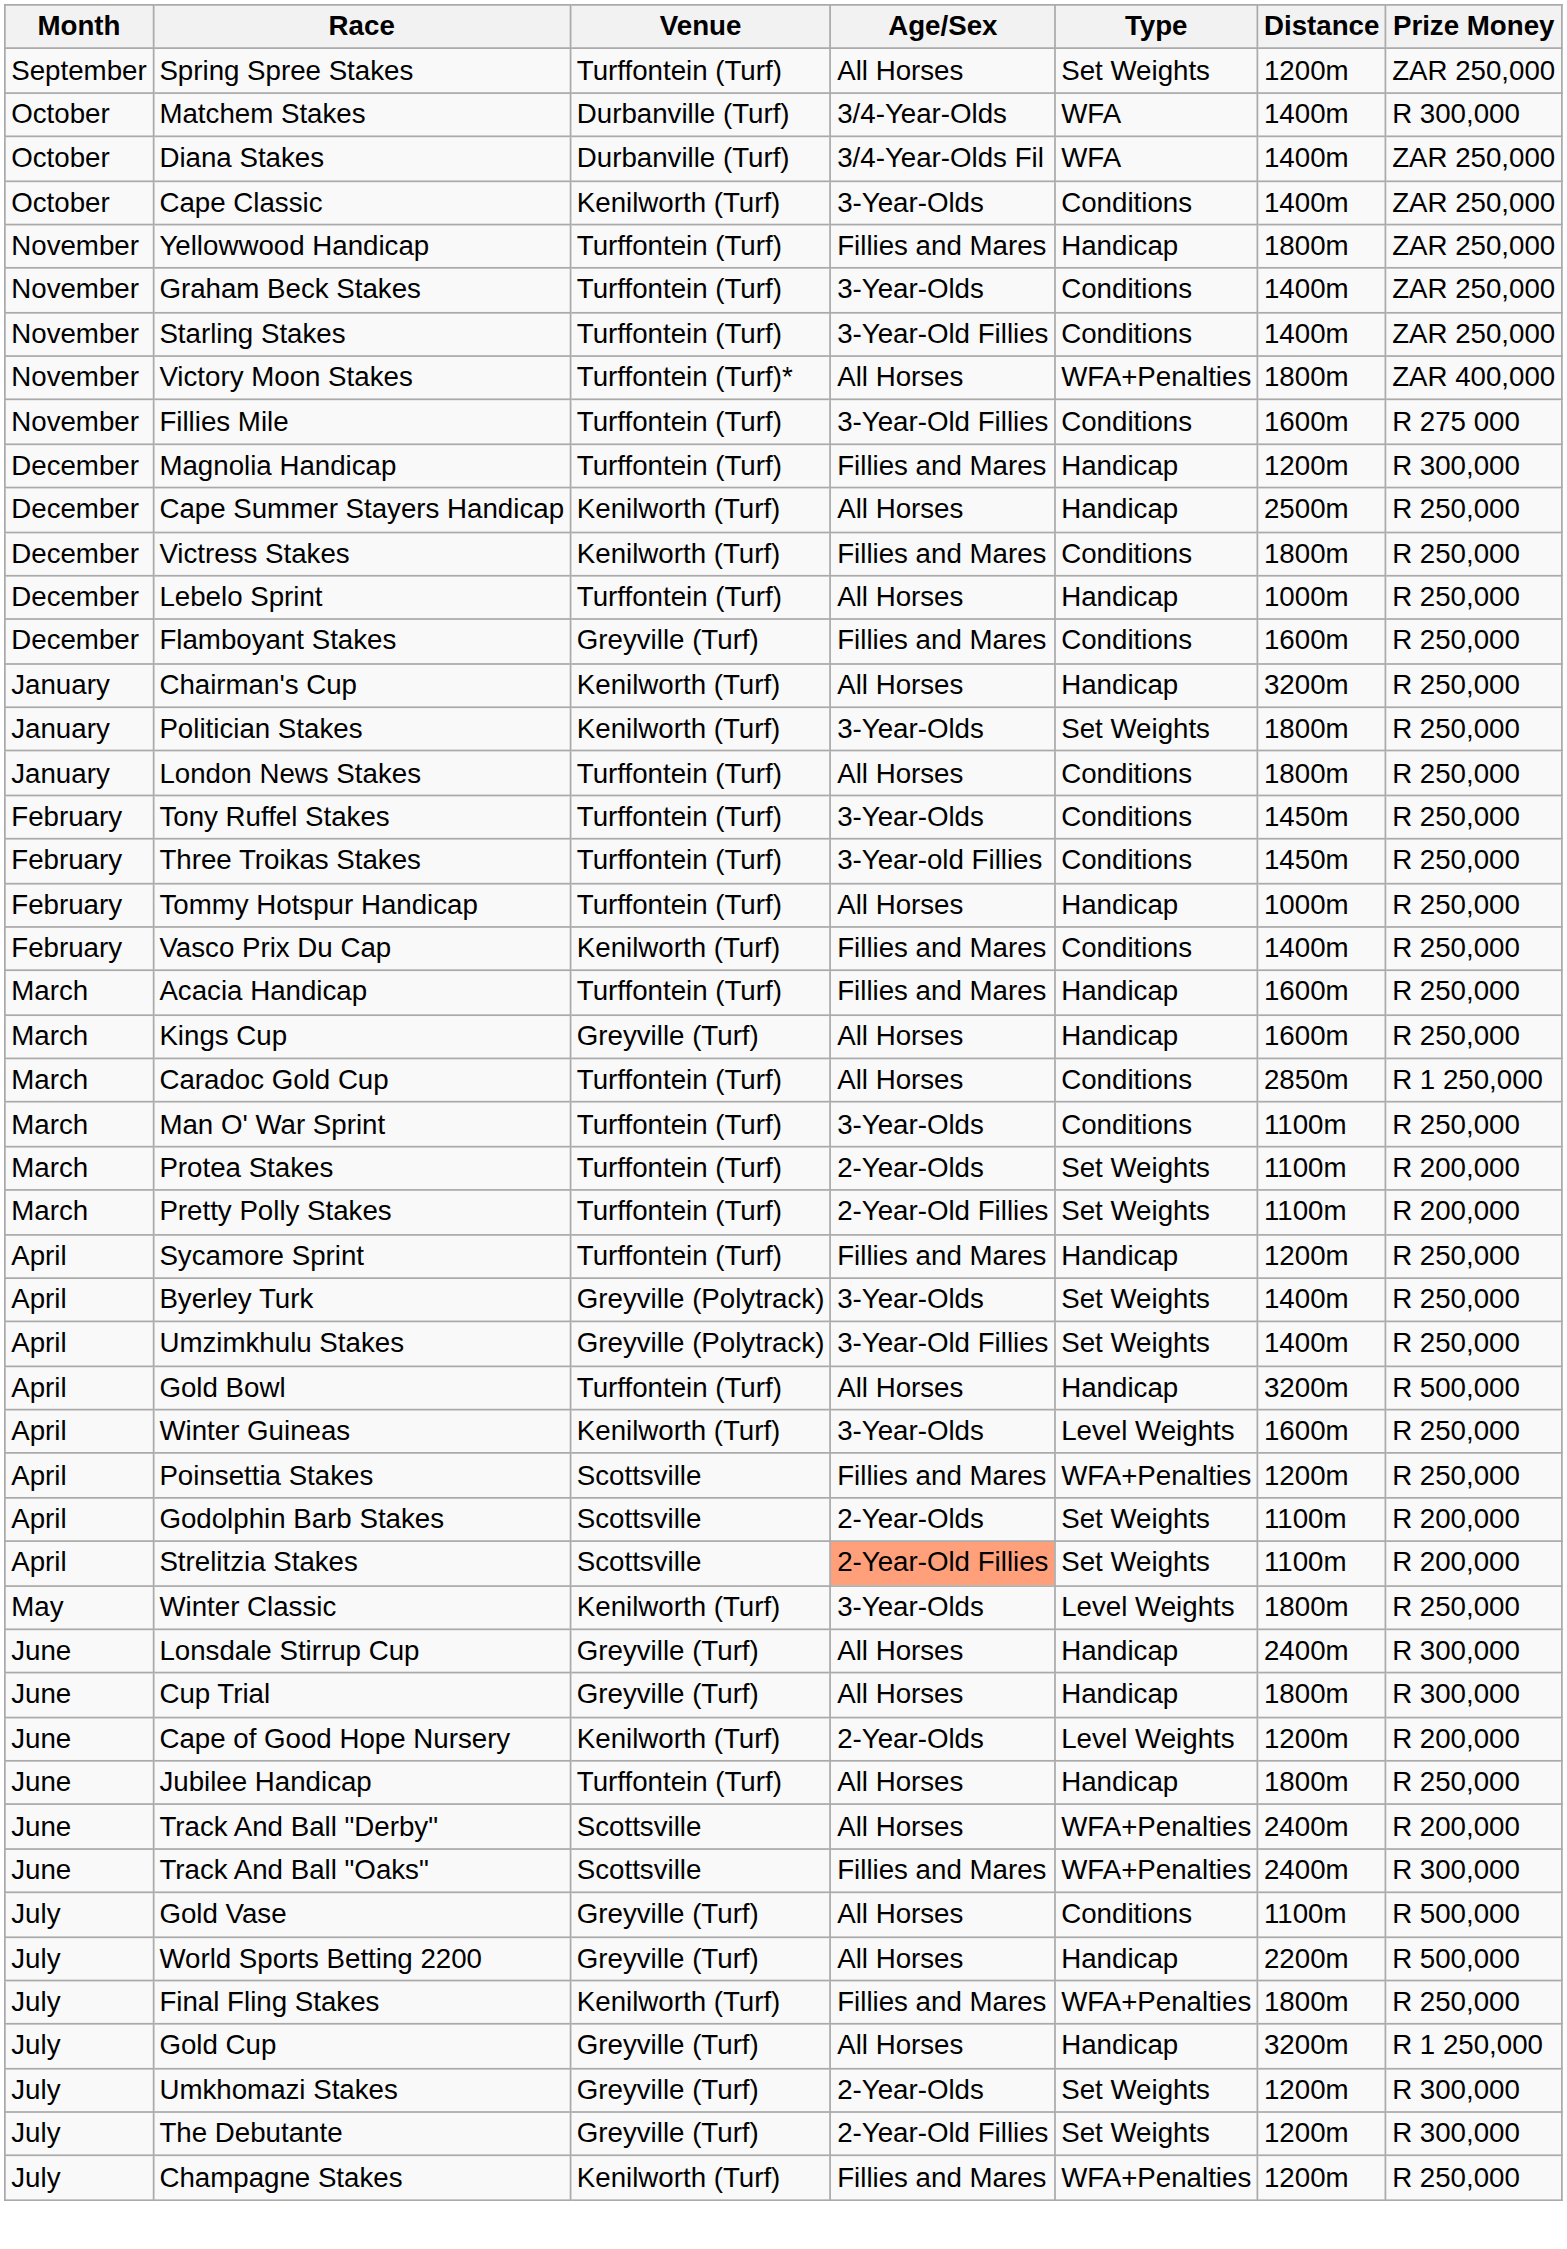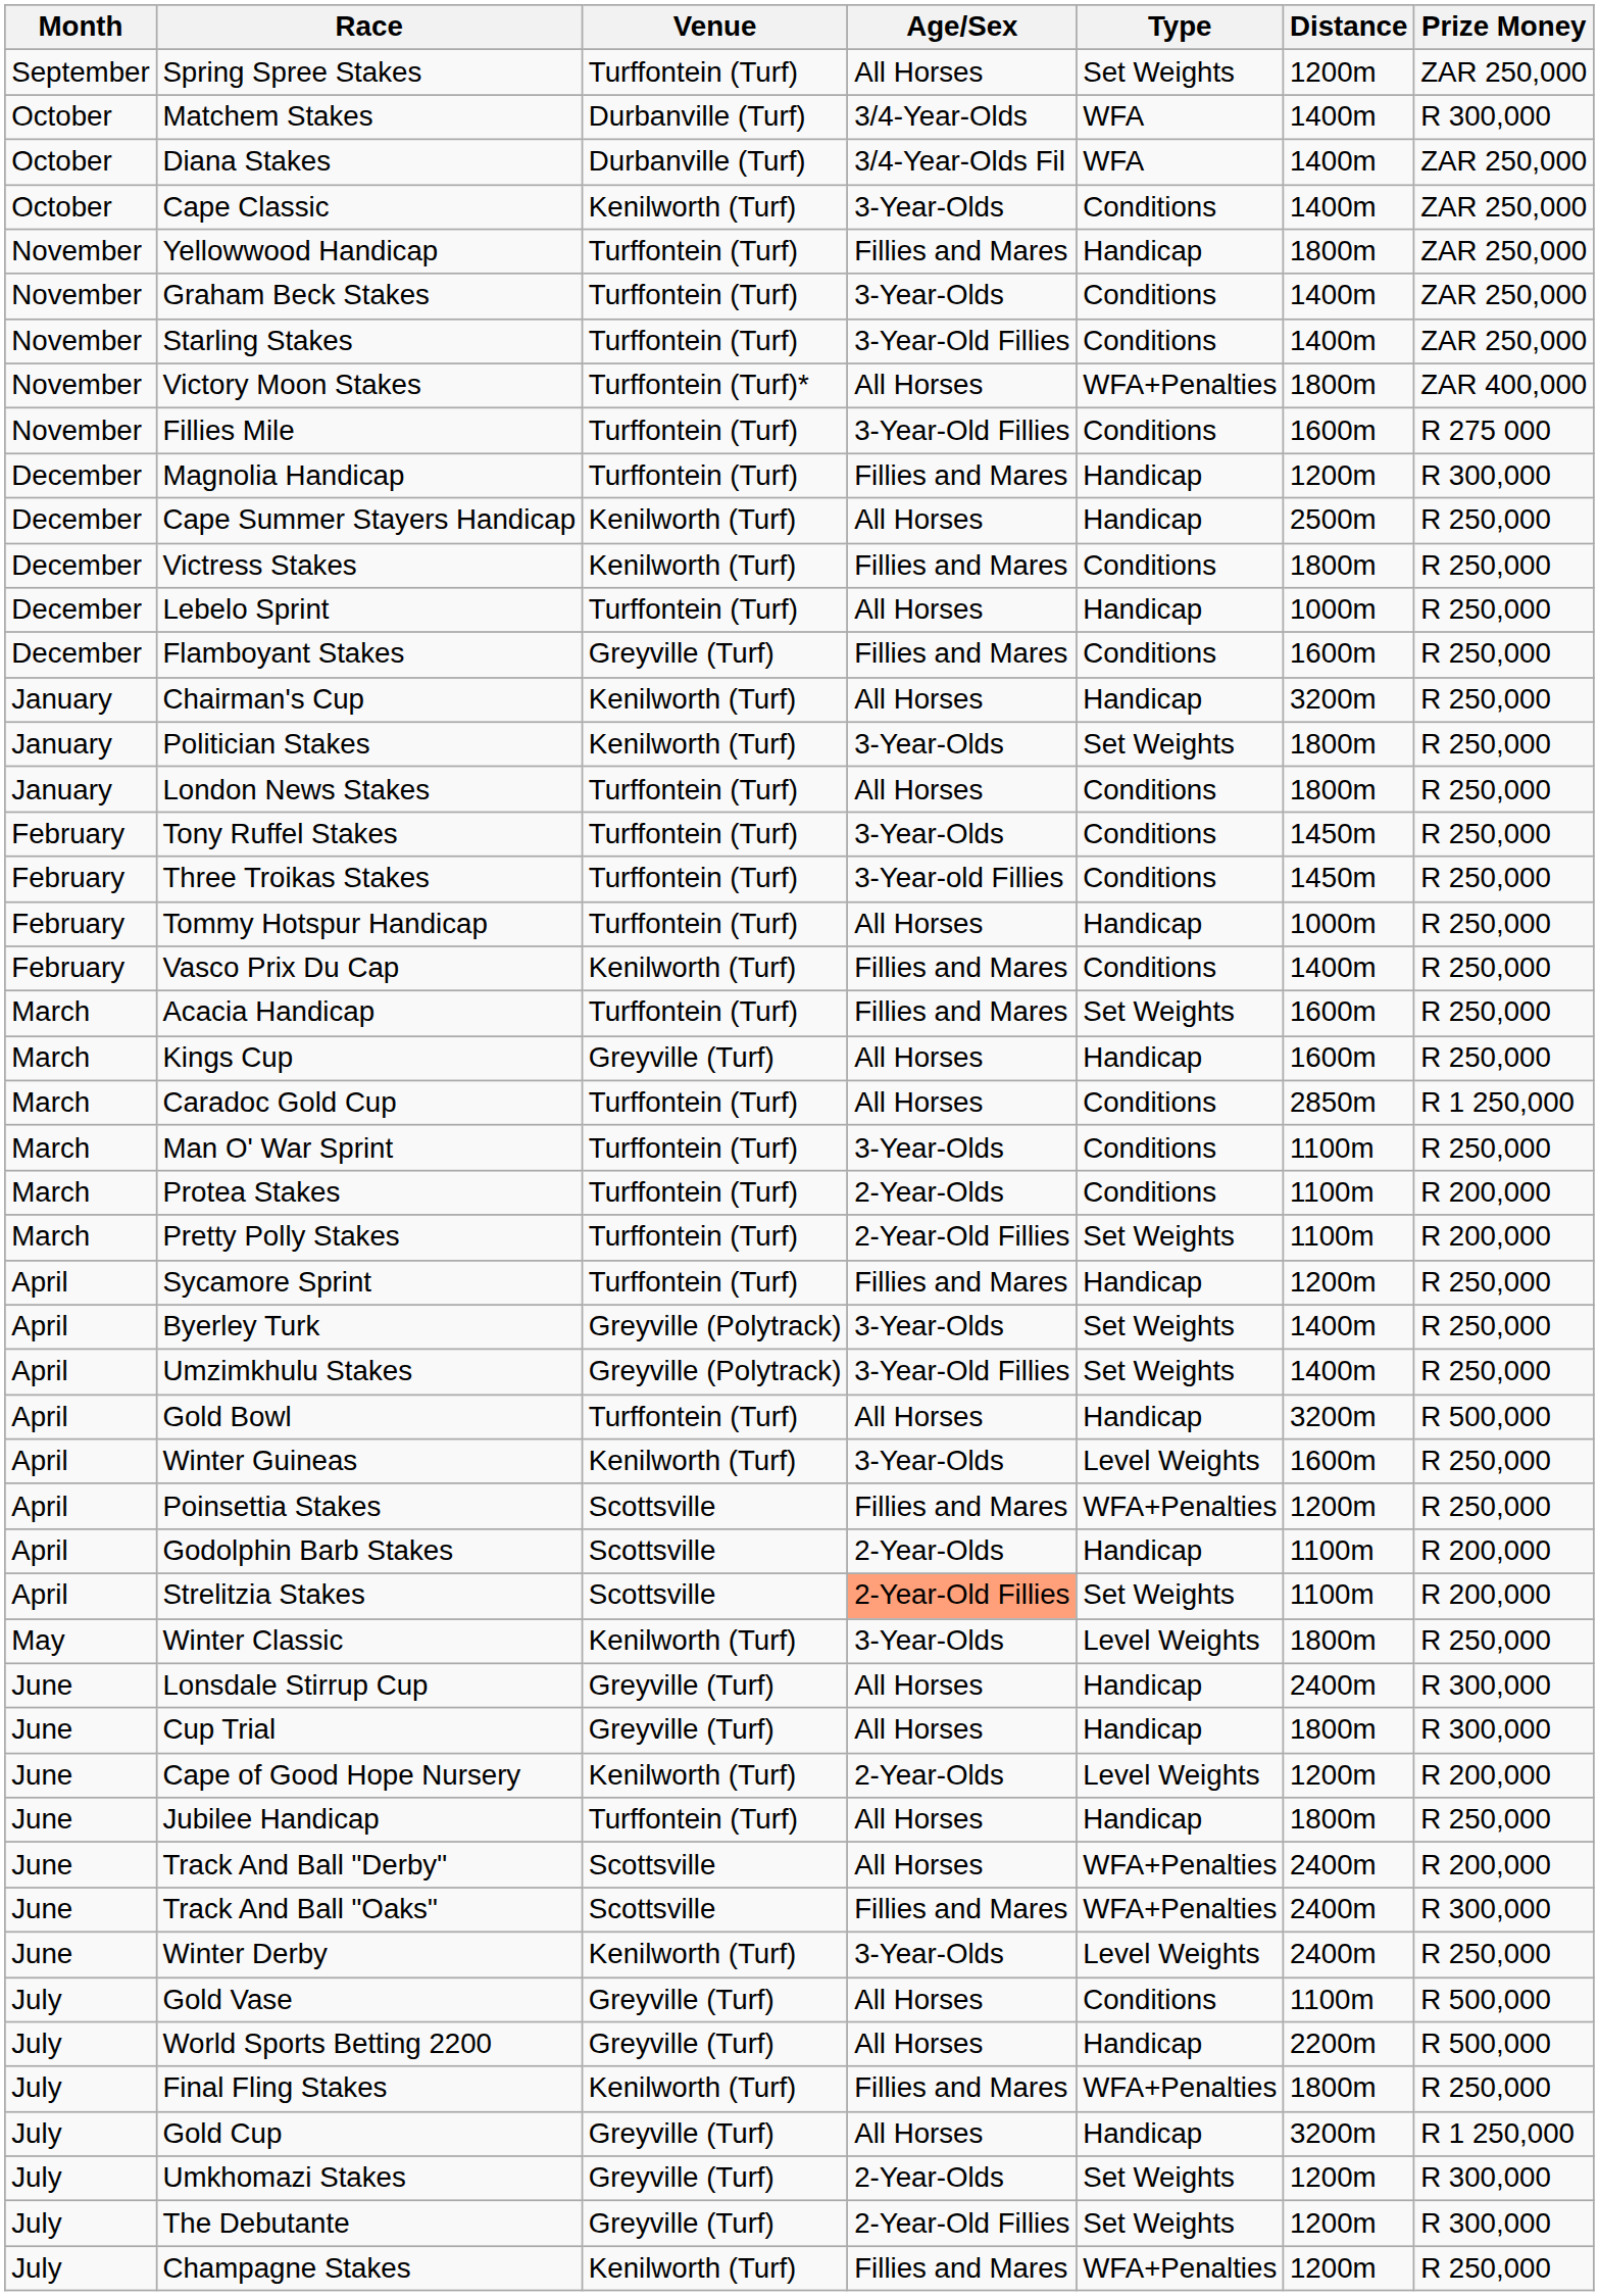Acacia Handicap | Type: Handicap -> Set Weights
Protea Stakes | Type: Set Weights -> Conditions
Godolphin Barb Stakes | Type: Set Weights -> Handicap
+ row: June | Winter Derby | Kenilworth (Turf) | 3-Year-Olds | Level Weights | 2400m | R 250,000
